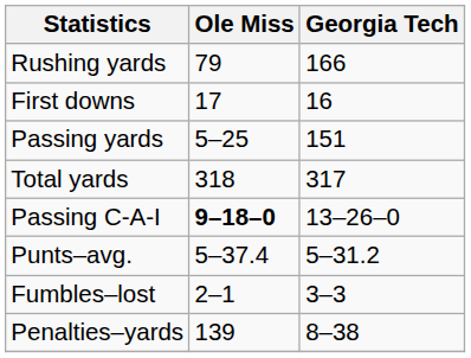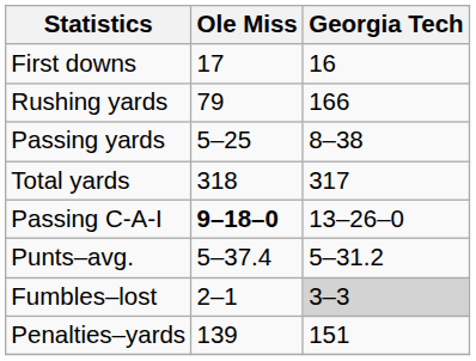rows swapped: First downs <-> Rushing yards
Passing yards | Georgia Tech: 151 -> 8–38
Fumbles–lost | Georgia Tech: no background -> lightgrey background
Penalties–yards | Georgia Tech: 8–38 -> 151
